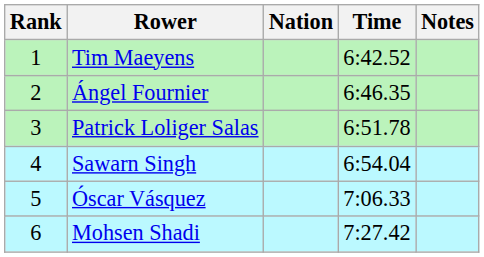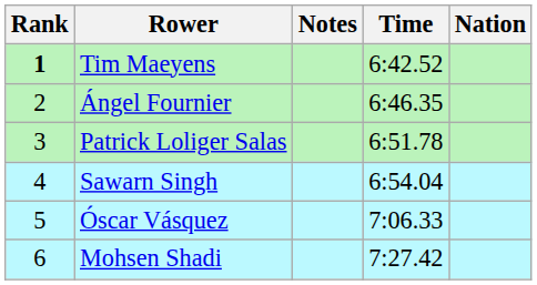columns swapped: Nation <-> Notes
Tim Maeyens | Rank: normal -> bold
